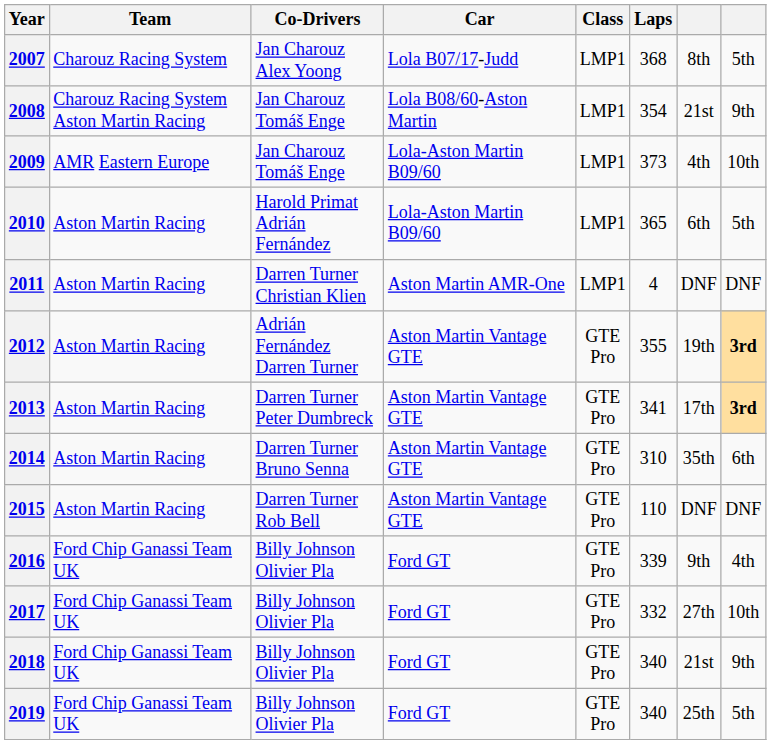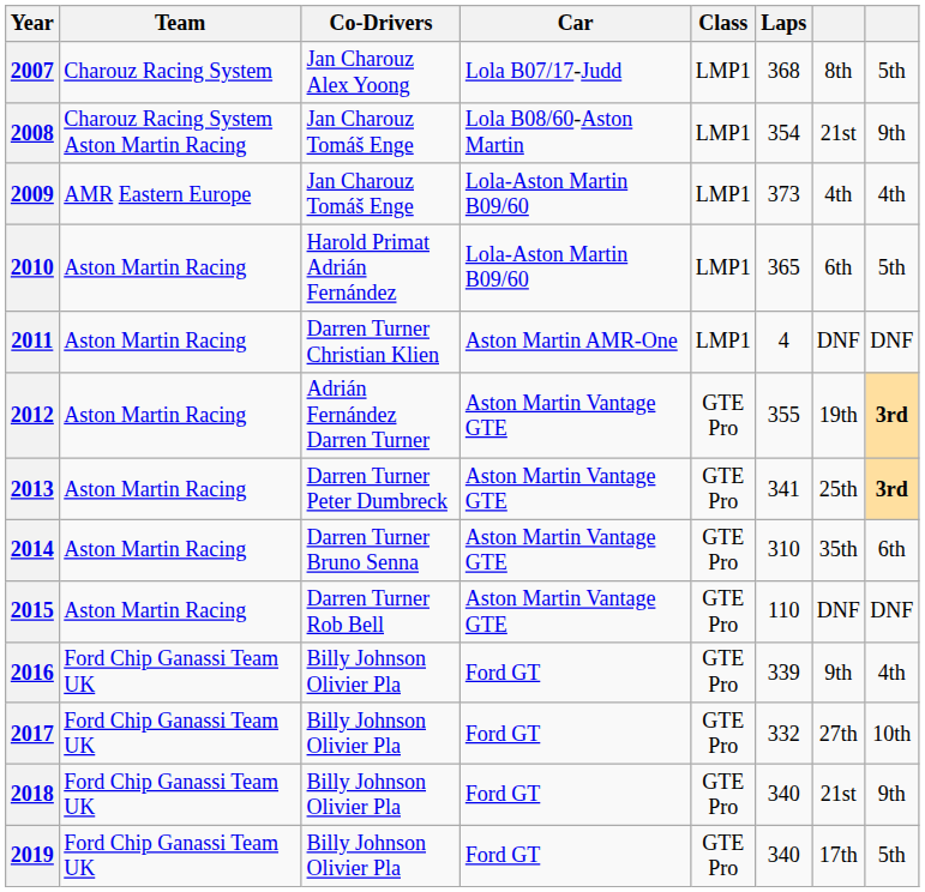2009 | column 8: 10th -> 4th
2013 | column 7: 17th -> 25th
2019 | column 7: 25th -> 17th
